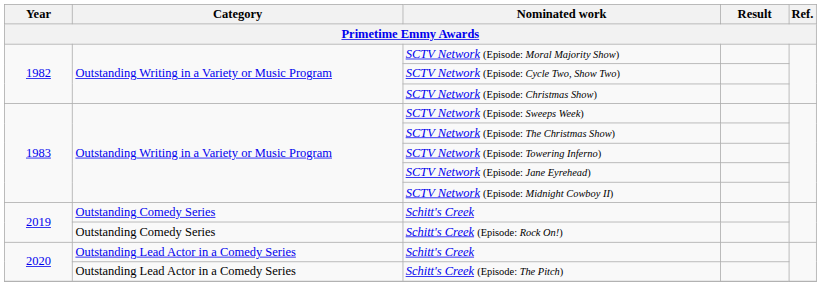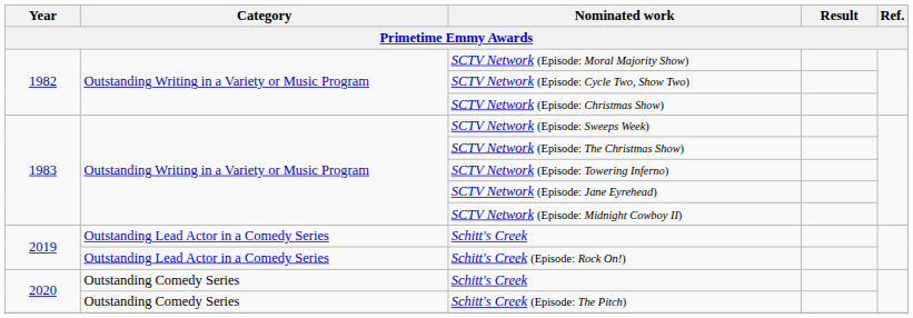2019 / Schitt's Creek | Category: Outstanding Comedy Series -> Outstanding Lead Actor in a Comedy Series
Schitt's Creek (Episode: Rock On!) | Category: Outstanding Comedy Series -> Outstanding Lead Actor in a Comedy Series
2020 / Schitt's Creek | Category: Outstanding Lead Actor in a Comedy Series -> Outstanding Comedy Series
Schitt's Creek (Episode: The Pitch) | Category: Outstanding Lead Actor in a Comedy Series -> Outstanding Comedy Series
